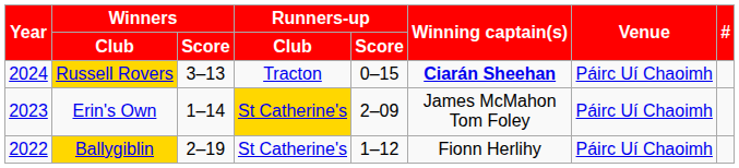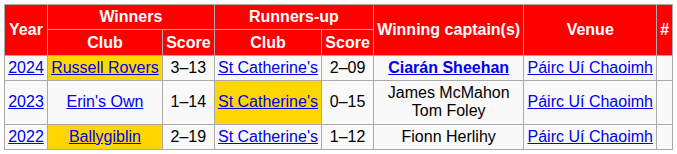Russell Rovers | Runners-up / Club: Tracton -> St Catherine's
Russell Rovers | Runners-up / Score: 0–15 -> 2–09
Erin's Own | Runners-up / Score: 2–09 -> 0–15
